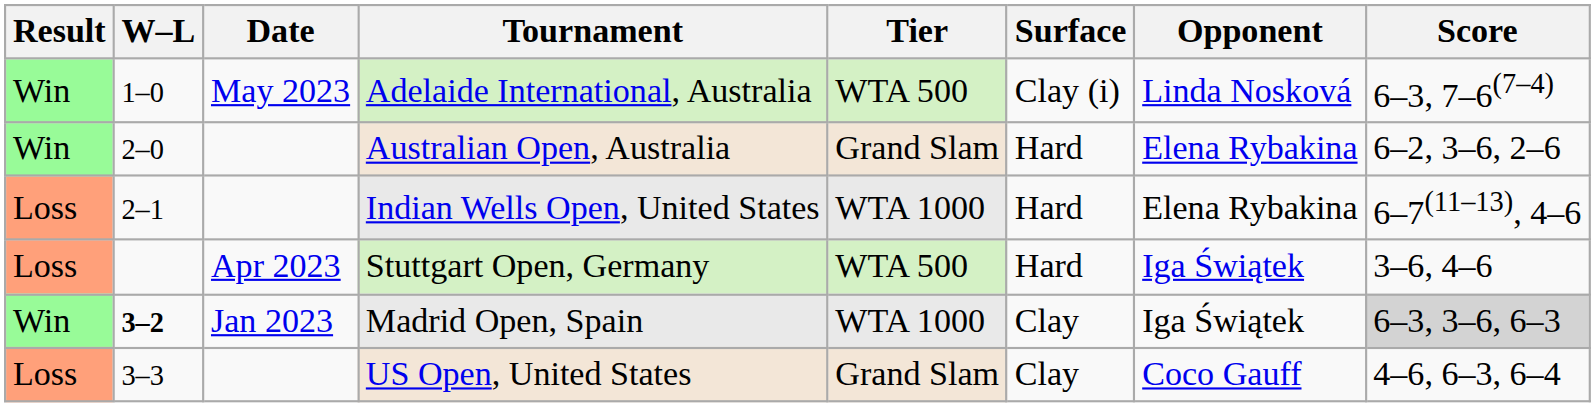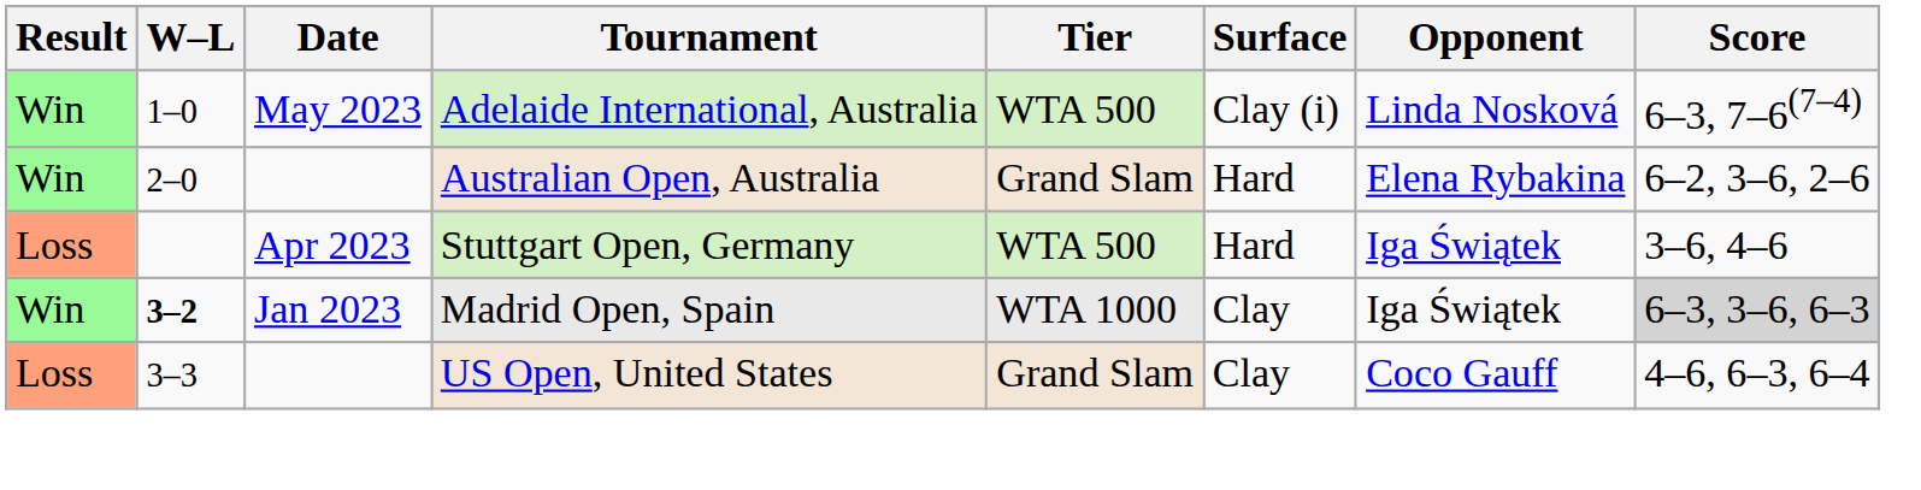- row: Loss | 2–1 | Indian Wells Open, United States | WTA 1000 | Hard | Elena Rybakina | 6–7(11–13), 4–6
